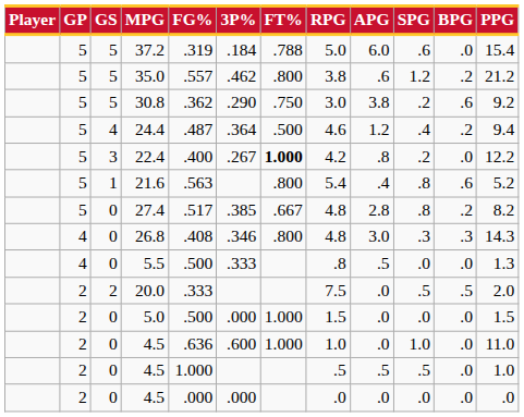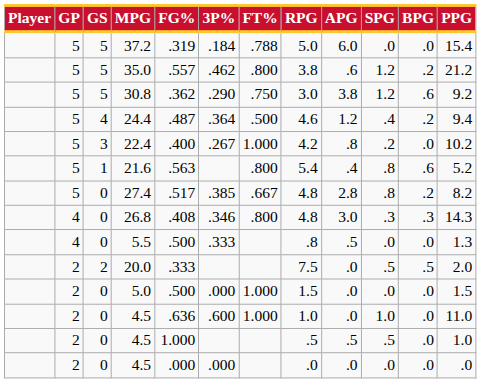37.2 | SPG: .6 -> .0
30.8 | SPG: .2 -> 1.2
22.4 | FT%: bold -> normal
22.4 | PPG: 12.2 -> 10.2
